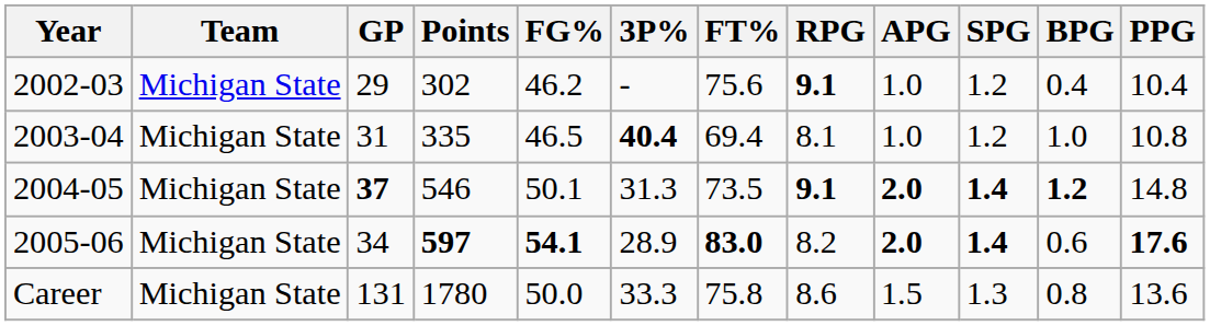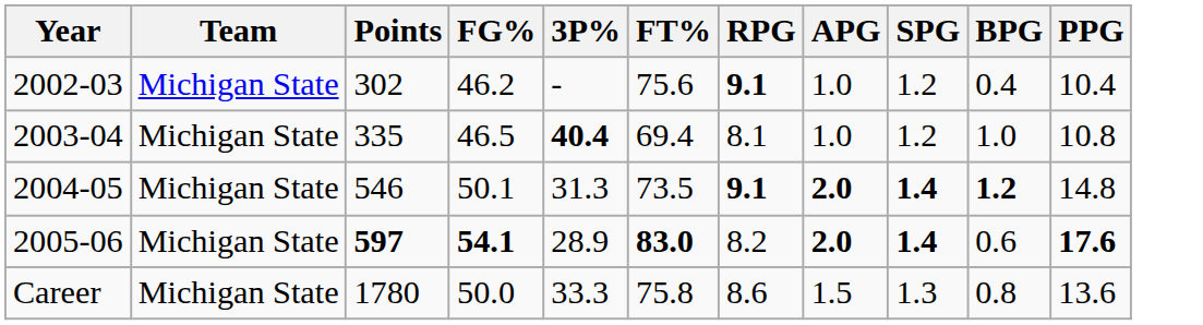- column: GP | 29 | 31 | 37 | 34 | 131
